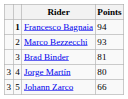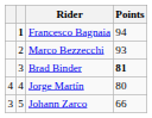Brad Binder | Points: normal -> bold
Jorge Martín | column 1: 3 -> 4
